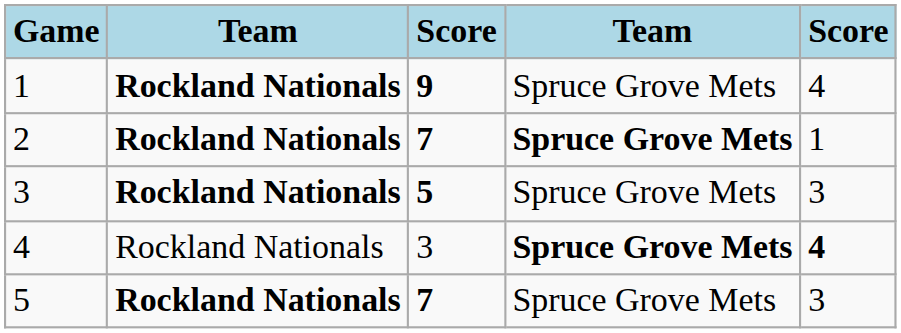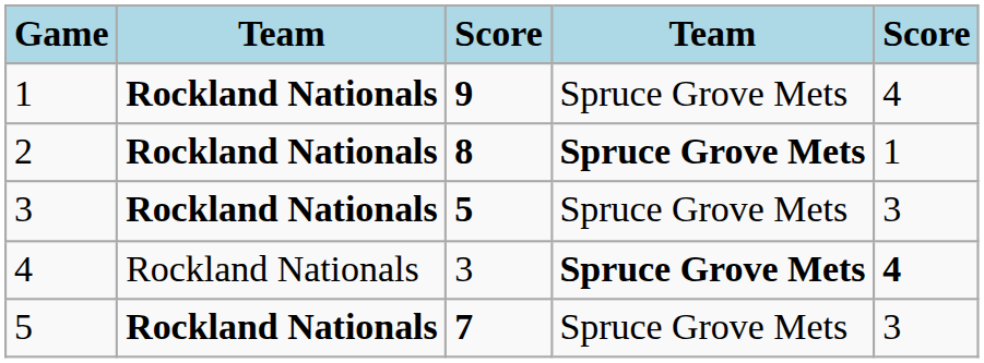2 | column 3: 7 -> 8
